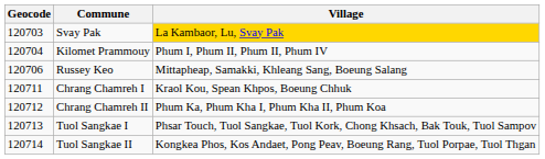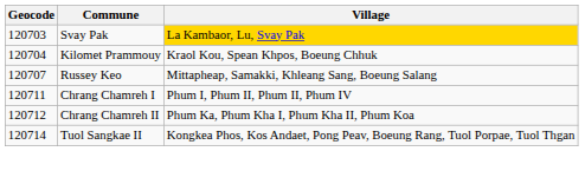Kilomet Prammouy | Village: Phum I, Phum II, Phum II, Phum IV -> Kraol Kou, Spean Khpos, Boeung Chhuk
Russey Keo | Geocode: 120706 -> 120707
Chrang Chamreh I | Village: Kraol Kou, Spean Khpos, Boeung Chhuk -> Phum I, Phum II, Phum II, Phum IV
- row: 120713 | Tuol Sangkae I | Phsar Touch, Tuol Sangkae, Tuol Kork, Chong Khsach, Bak Touk, Tuol Sampov
